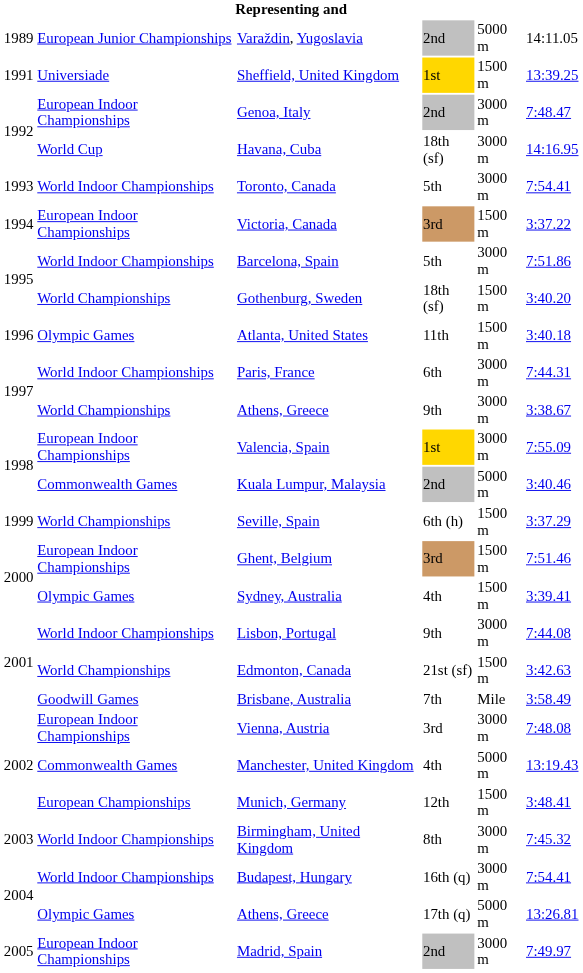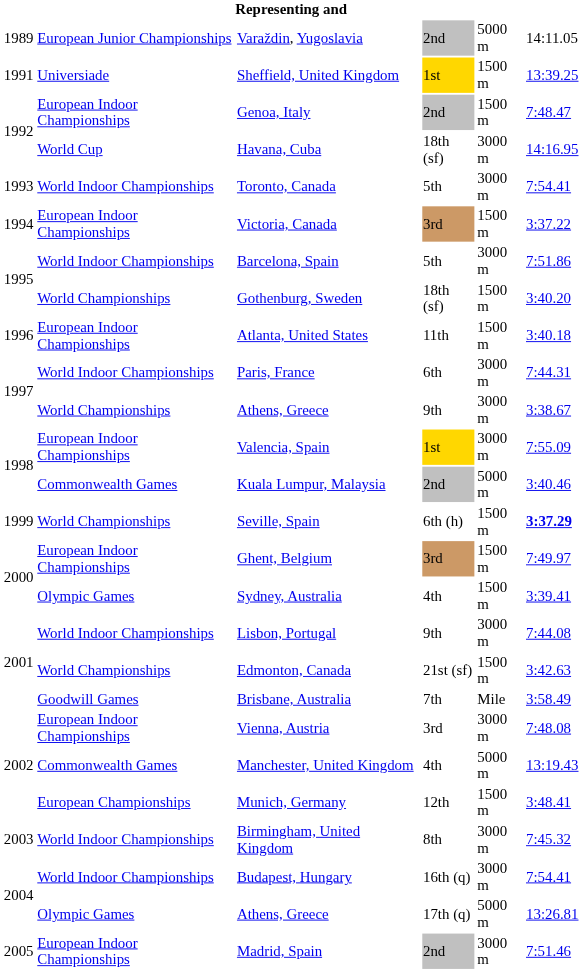Genoa, Italy | column 5: 3000 m -> 1500 m
Atlanta, United States | column 2: Olympic Games -> European Indoor Championships
Seville, Spain | column 6: normal -> bold
Ghent, Belgium | column 6: 7:51.46 -> 7:49.97
Madrid, Spain | column 6: 7:49.97 -> 7:51.46
